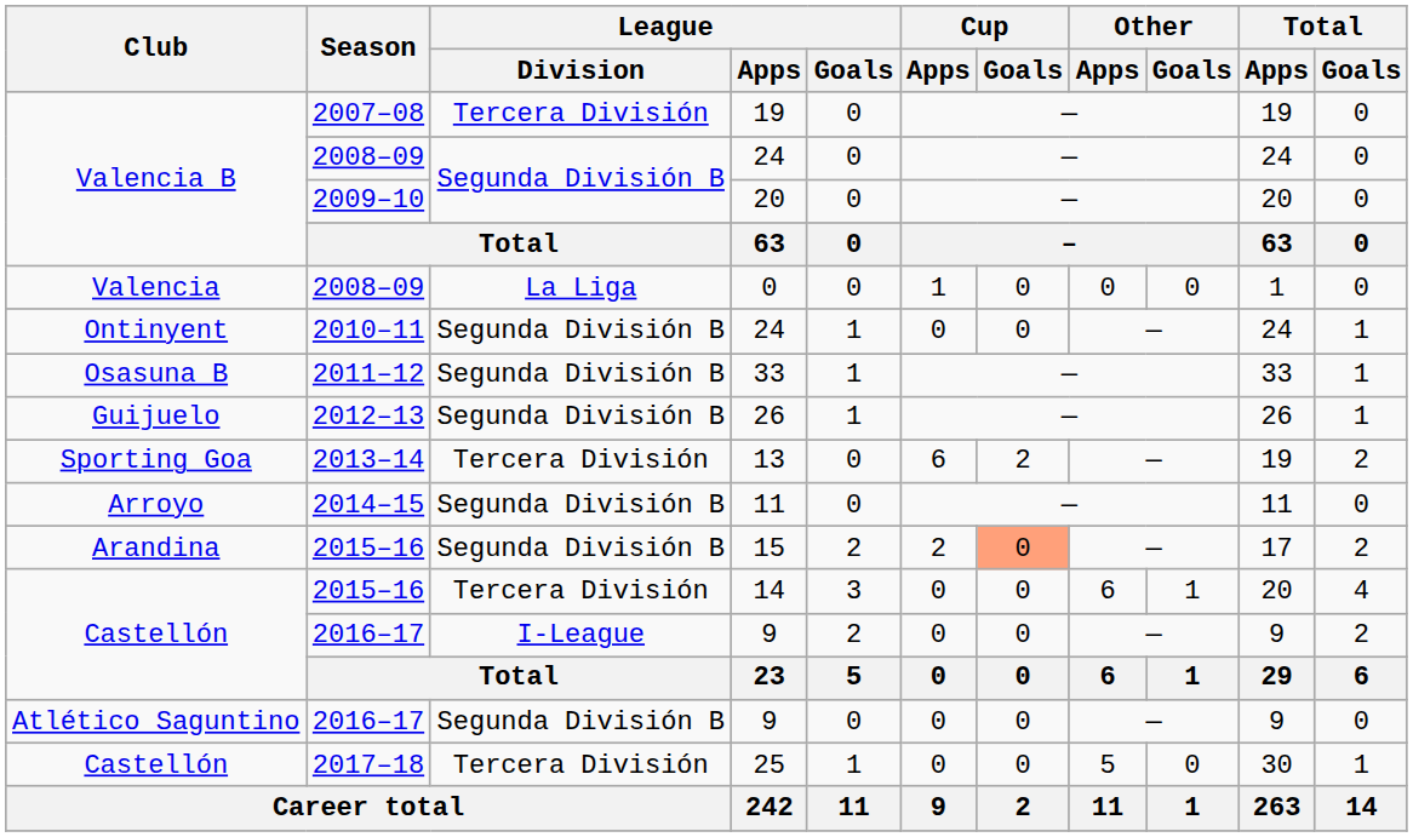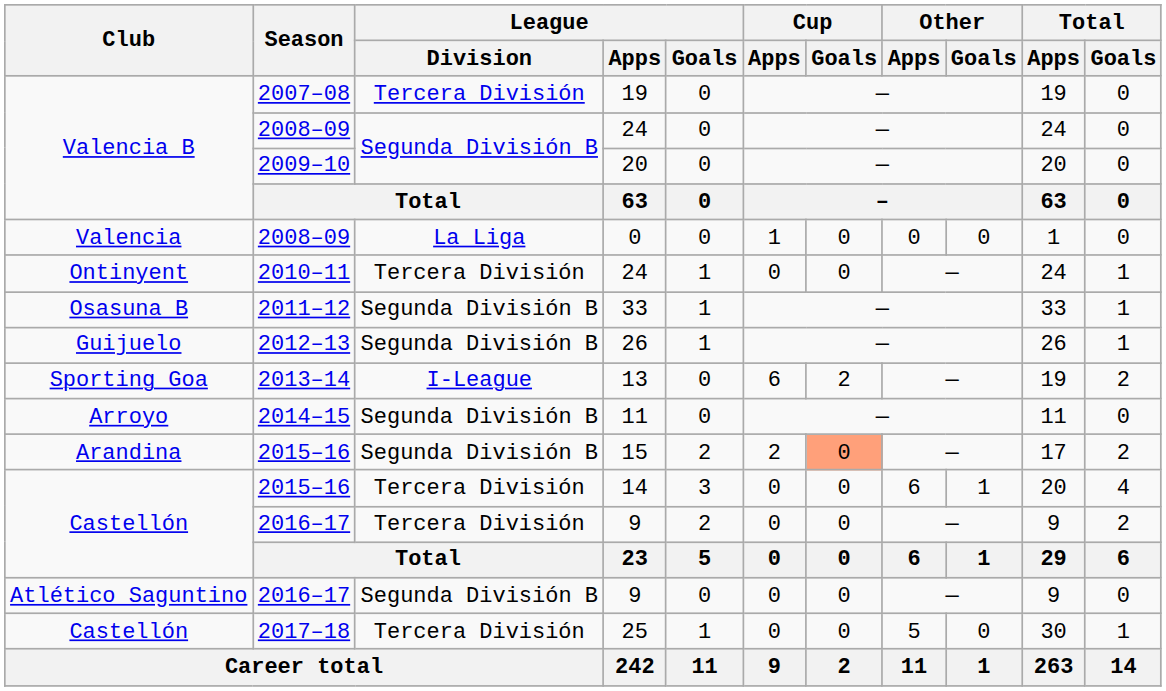Ontinyent / 24 | League / Division: Segunda División B -> Tercera División
13 | League / Division: Tercera División -> I-League
Castellón / 9 | League / Division: I-League -> Tercera División
